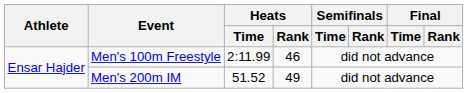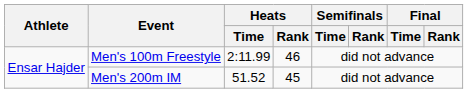Men's 200m IM | Heats / Rank: 49 -> 45
